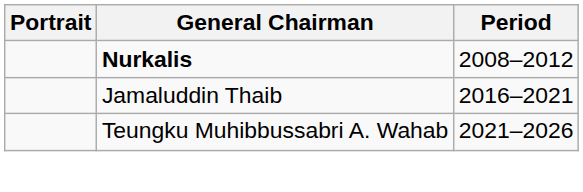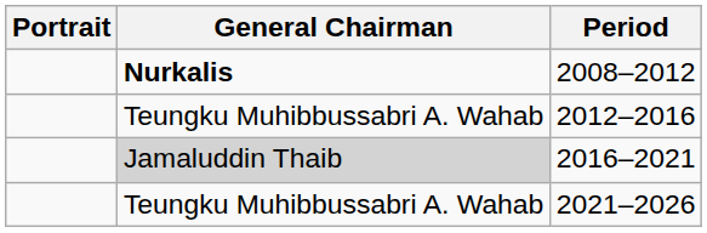+ row: Teungku Muhibbussabri A. Wahab | 2012–2016
2016–2021 | General Chairman: no background -> lightgrey background
